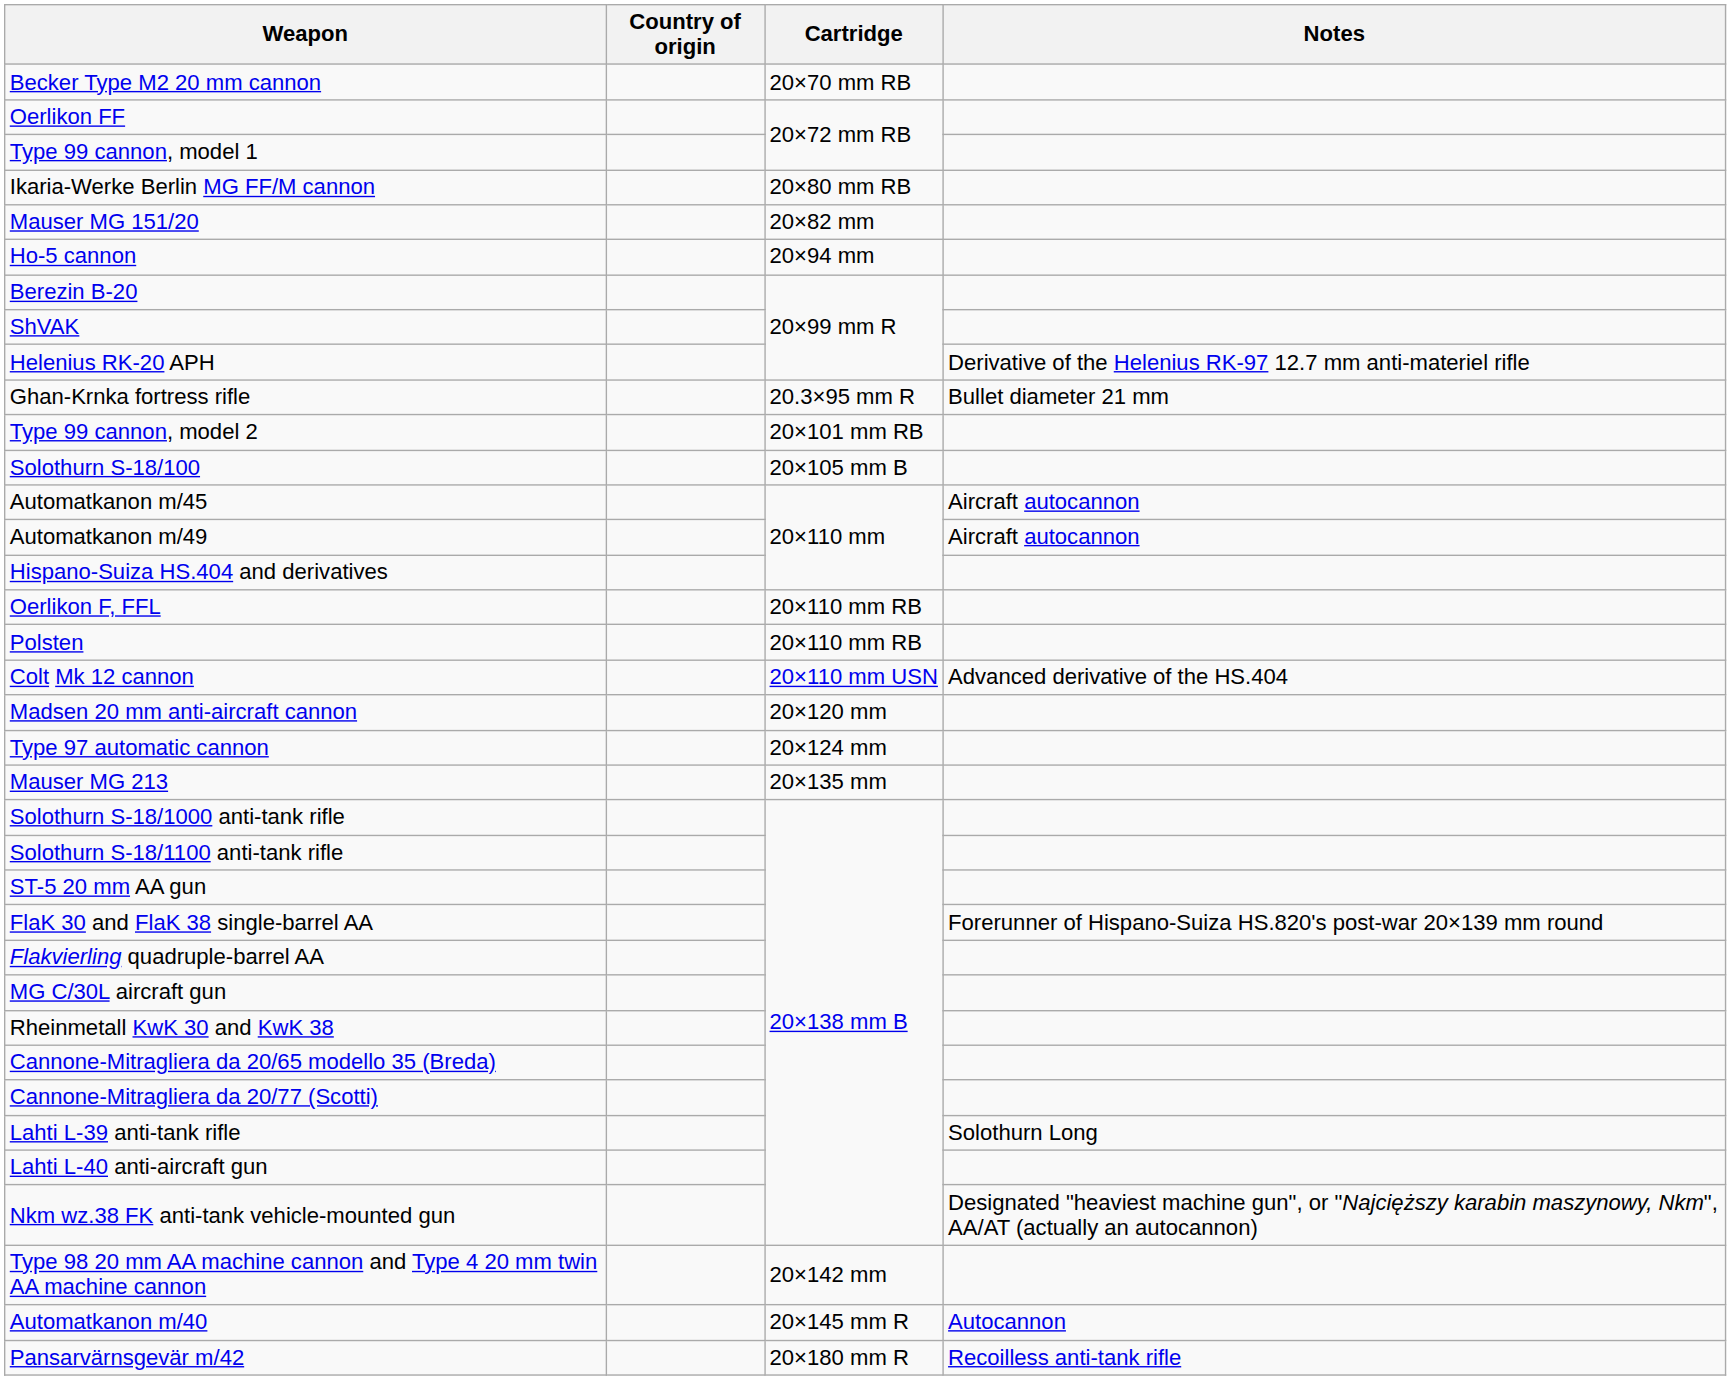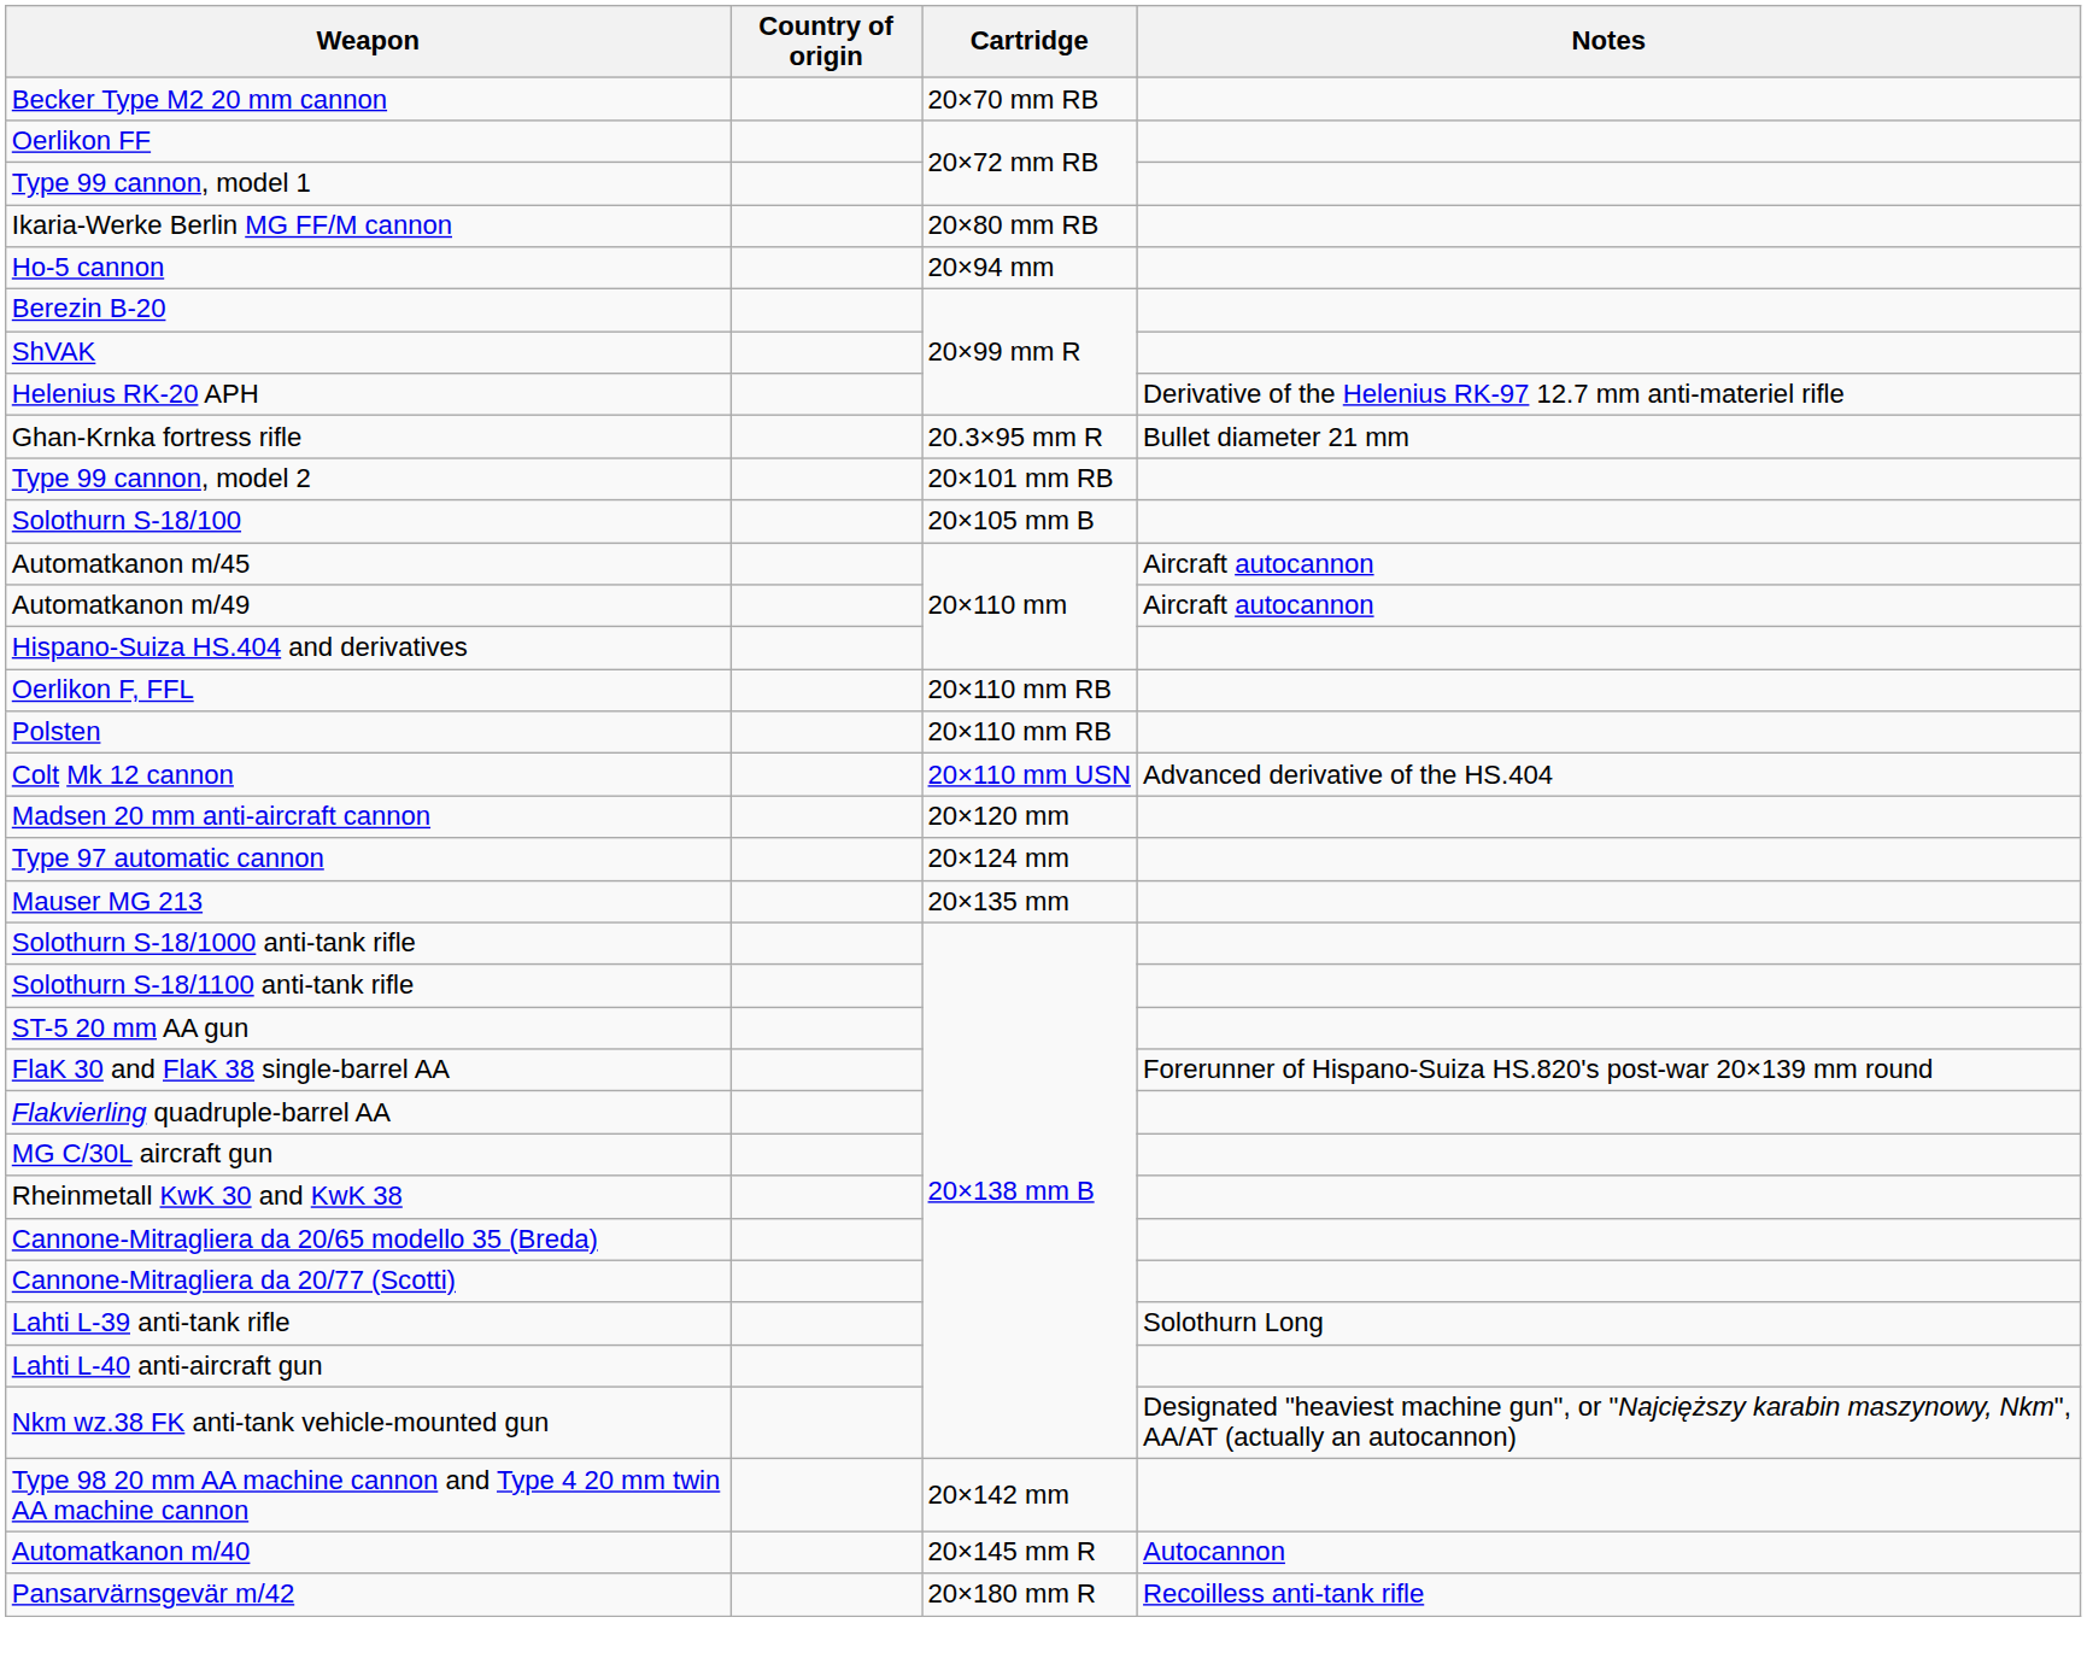- row: Mauser MG 151/20 | 20×82 mm
